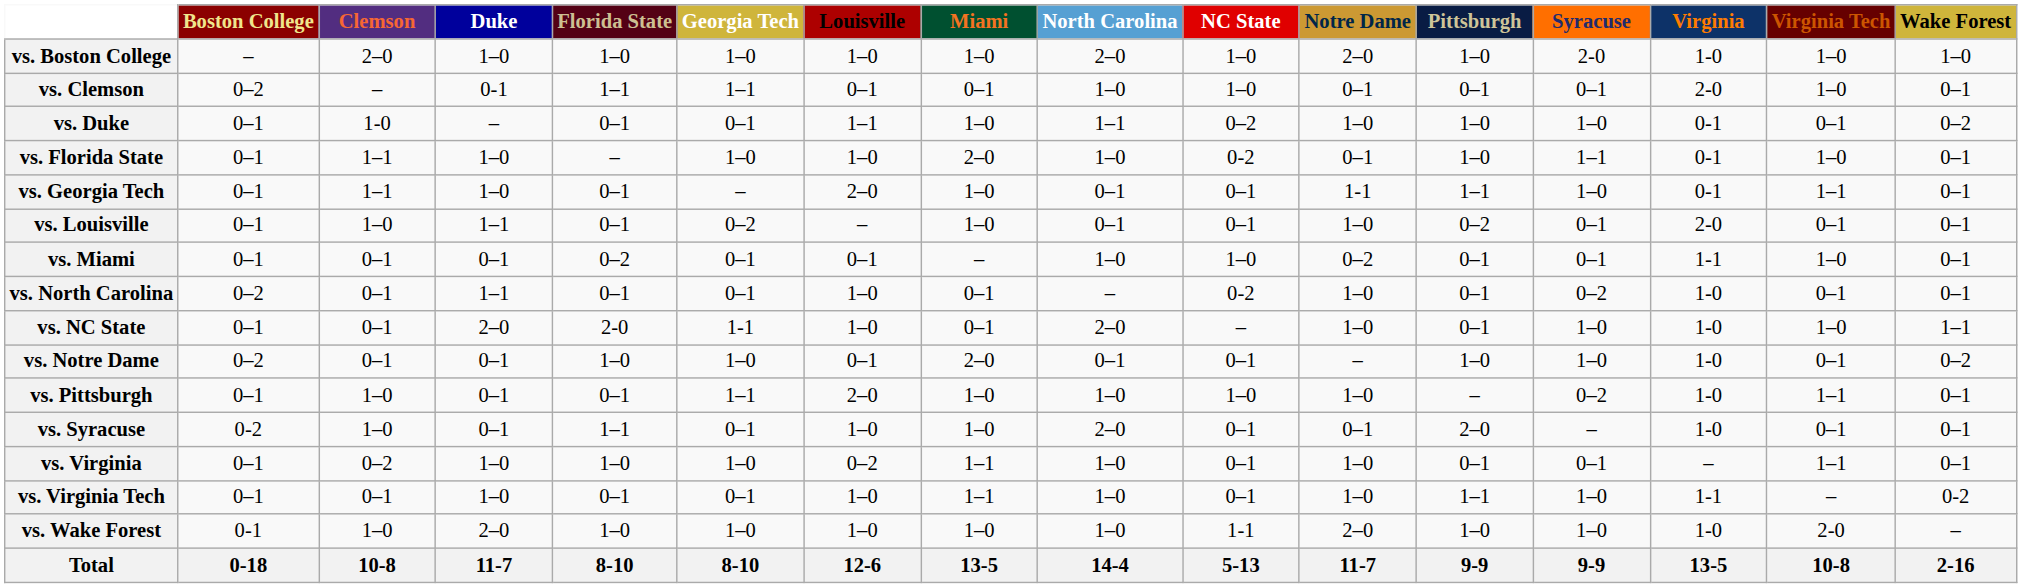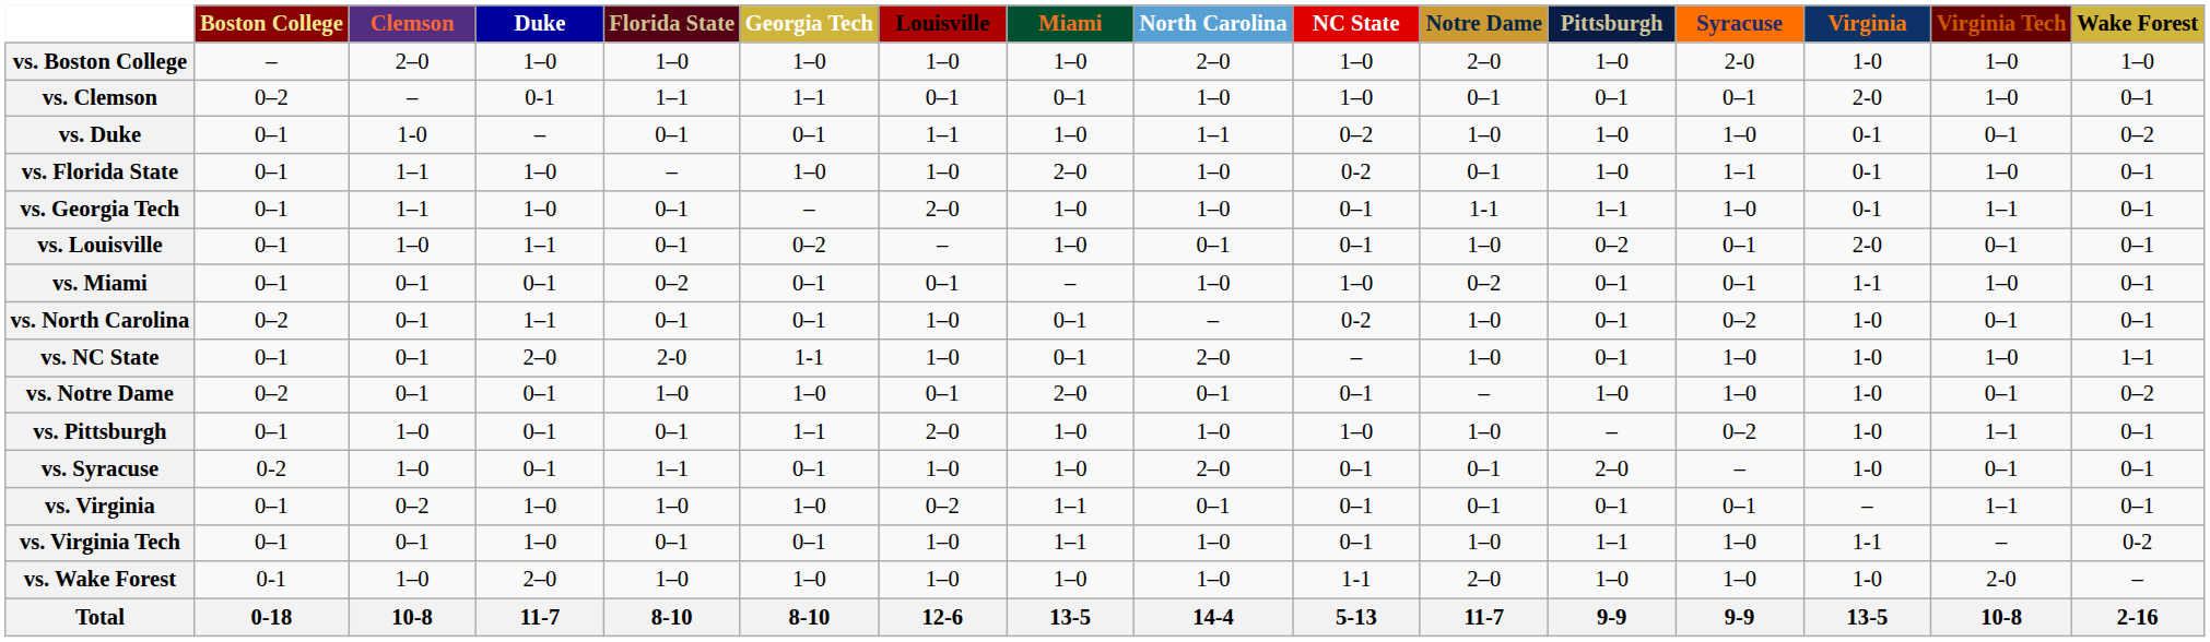vs. Georgia Tech | North Carolina: 0–1 -> 1–0
vs. Virginia | North Carolina: 1–0 -> 0–1
vs. Virginia | Notre Dame: 1–0 -> 0–1
